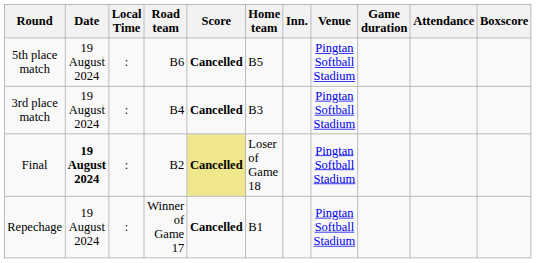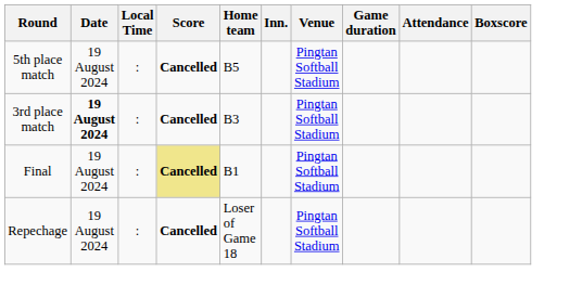- column: Road team | B6 | B4 | B2 | Winner of Game 17
3rd place match | Date: normal -> bold
Final | Date: bold -> normal
Final | Home team: Loser of Game 18 -> B1
Repechage | Home team: B1 -> Loser of Game 18
